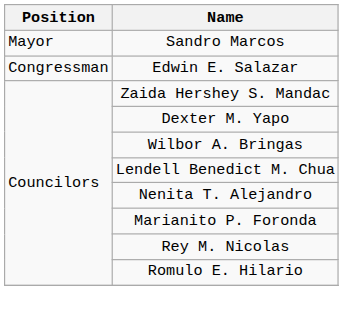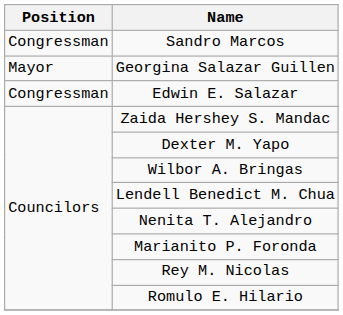Sandro Marcos | Position: Mayor -> Congressman
+ row: Mayor | Georgina Salazar Guillen
